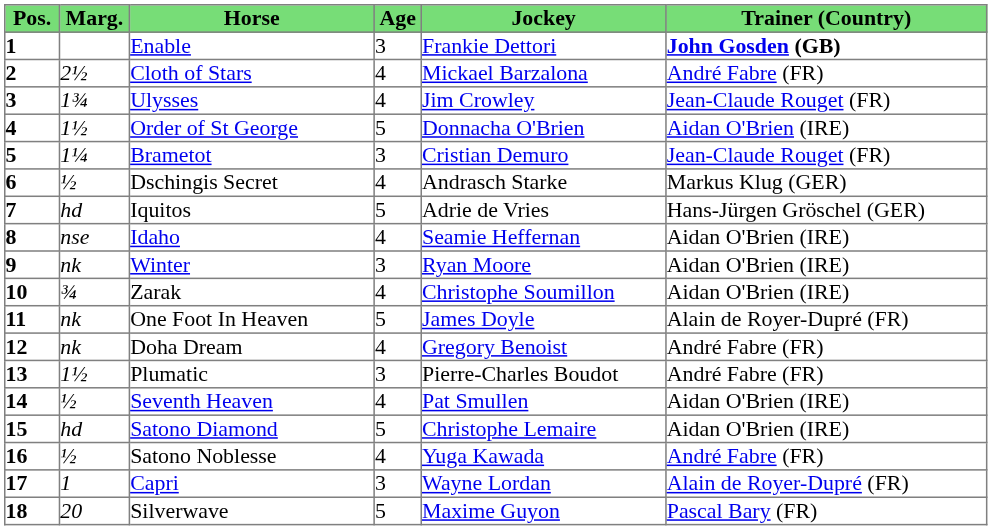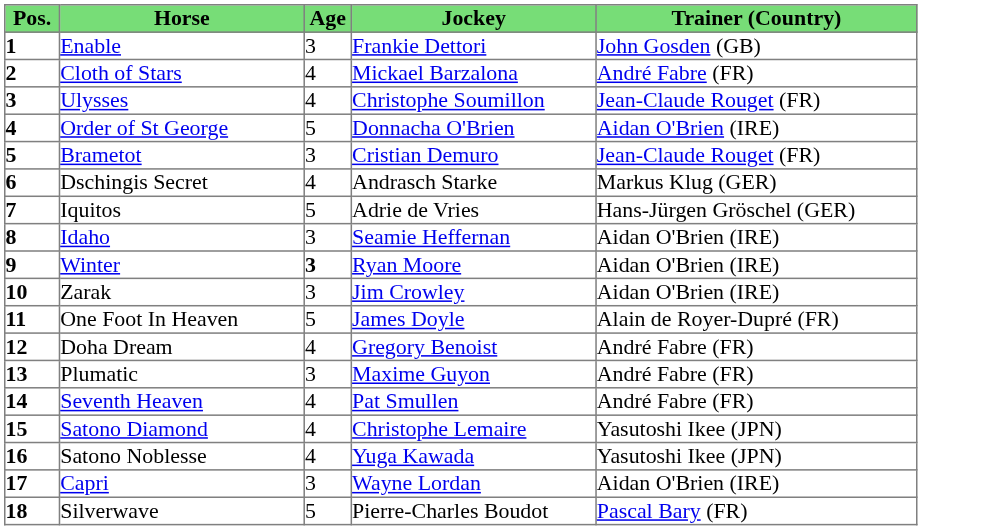- column: Marg. | 2½ | 1¾ | 1½ | 1¼ | ½ | hd | nse | nk | ¾ | nk | nk | 1½ | ½ | hd | ½ | 1 | 20
Enable | Trainer (Country): bold -> normal
Ulysses | Jockey: Jim Crowley -> Christophe Soumillon
Idaho | Age: 4 -> 3
Winter | Age: normal -> bold
Zarak | Age: 4 -> 3
Zarak | Jockey: Christophe Soumillon -> Jim Crowley
Plumatic | Jockey: Pierre-Charles Boudot -> Maxime Guyon
Seventh Heaven | Trainer (Country): Aidan O'Brien (IRE) -> André Fabre (FR)
Satono Diamond | Age: 5 -> 4
Satono Diamond | Trainer (Country): Aidan O'Brien (IRE) -> Yasutoshi Ikee (JPN)
Satono Noblesse | Trainer (Country): André Fabre (FR) -> Yasutoshi Ikee (JPN)
Capri | Trainer (Country): Alain de Royer-Dupré (FR) -> Aidan O'Brien (IRE)
Silverwave | Jockey: Maxime Guyon -> Pierre-Charles Boudot
